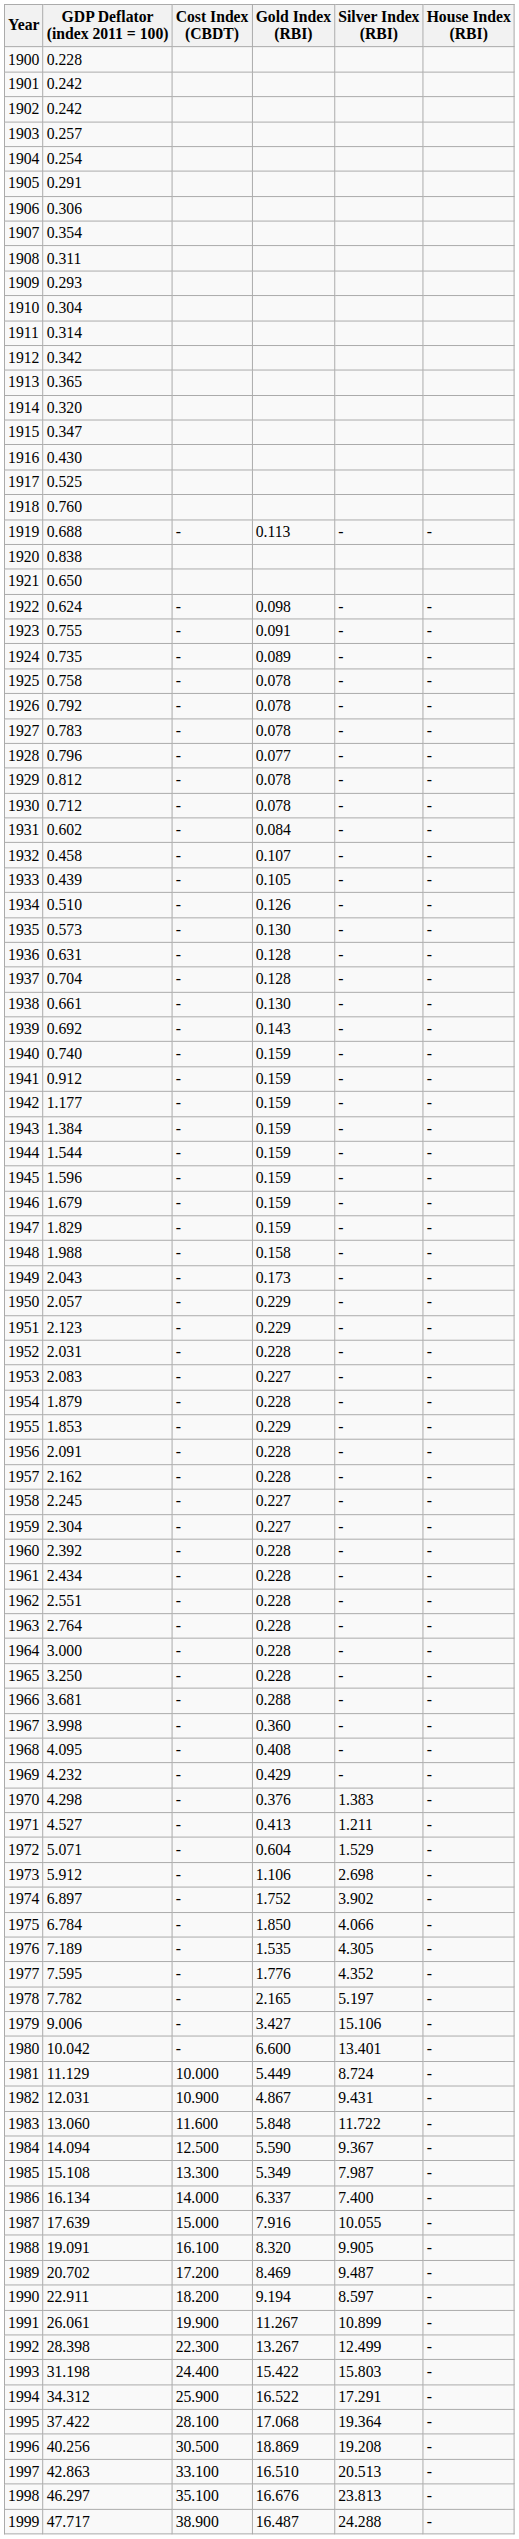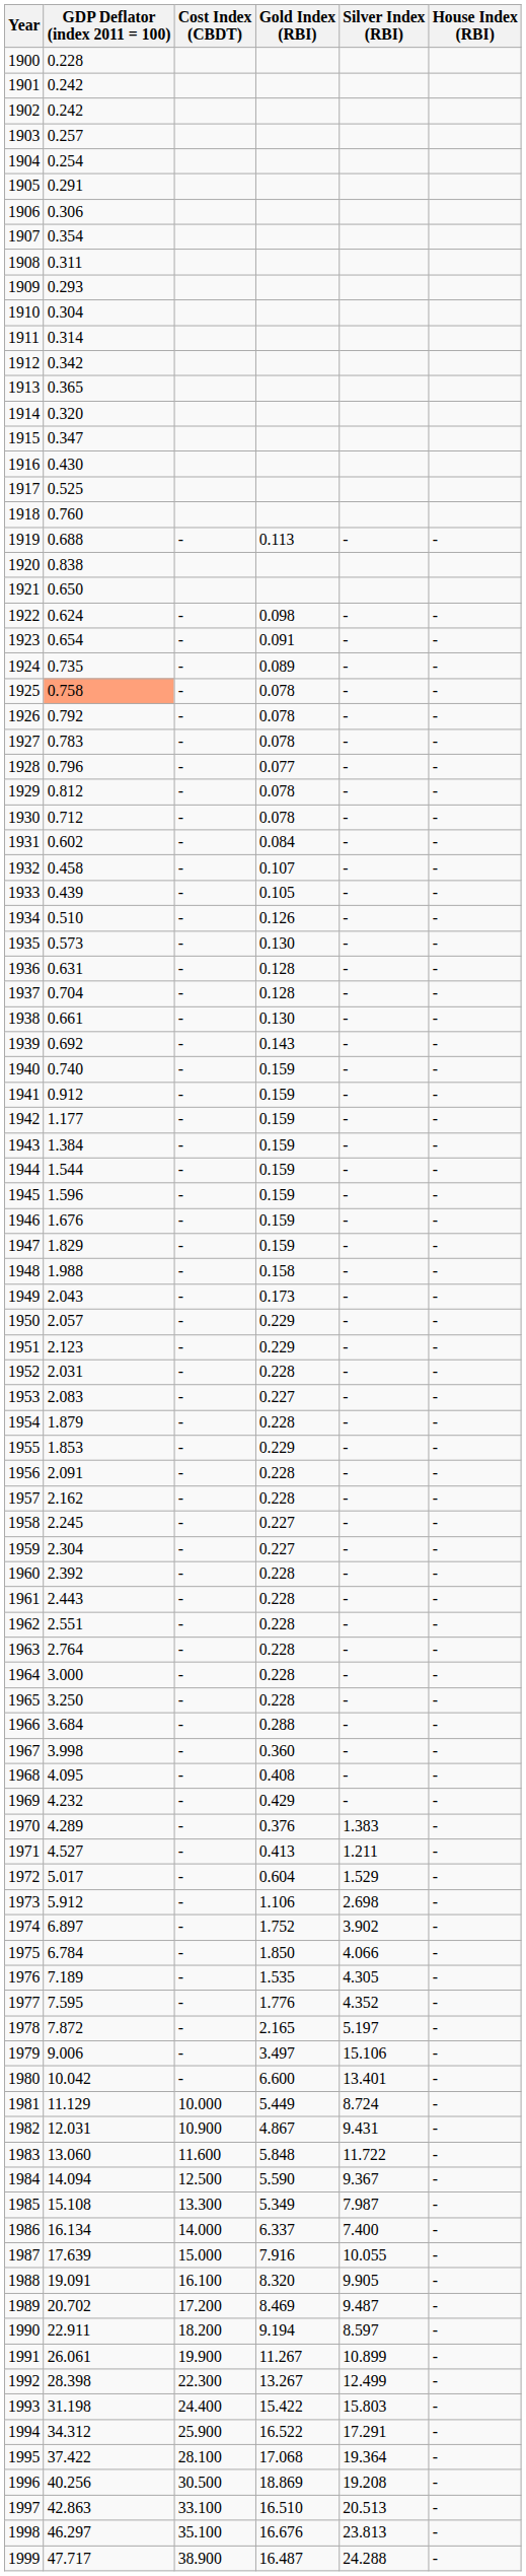1923 | GDP Deflator (index 2011 = 100): 0.755 -> 0.654
1925 | GDP Deflator (index 2011 = 100): no background -> lightsalmon background
1946 | GDP Deflator (index 2011 = 100): 1.679 -> 1.676
1961 | GDP Deflator (index 2011 = 100): 2.434 -> 2.443
1966 | GDP Deflator (index 2011 = 100): 3.681 -> 3.684
1970 | GDP Deflator (index 2011 = 100): 4.298 -> 4.289
1972 | GDP Deflator (index 2011 = 100): 5.071 -> 5.017
1978 | GDP Deflator (index 2011 = 100): 7.782 -> 7.872
1979 | Gold Index (RBI): 3.427 -> 3.497
